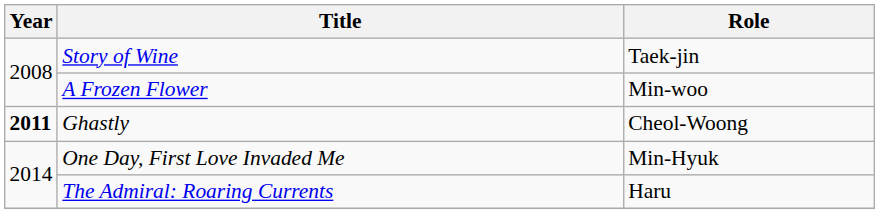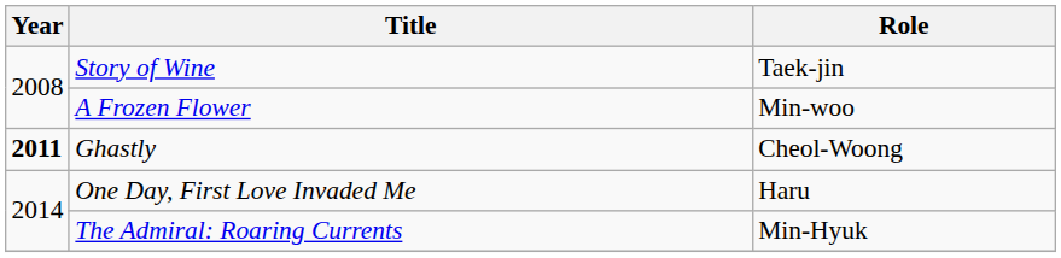One Day, First Love Invaded Me | Role: Min-Hyuk -> Haru
The Admiral: Roaring Currents | Role: Haru -> Min-Hyuk
